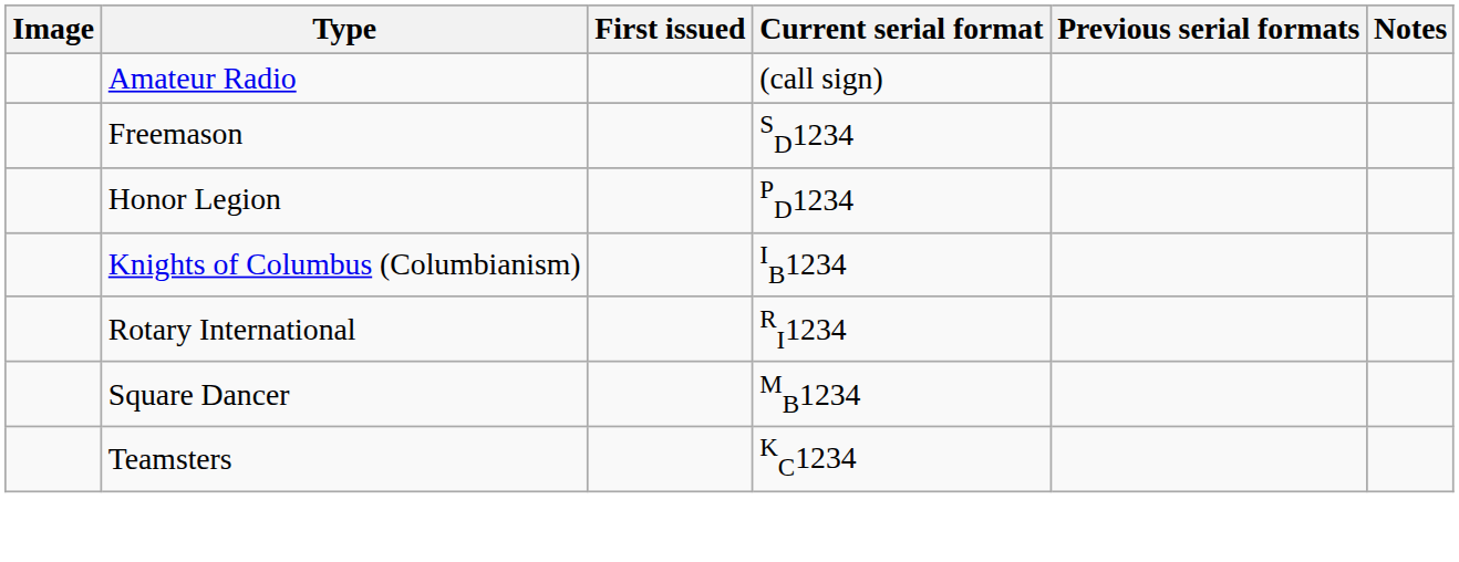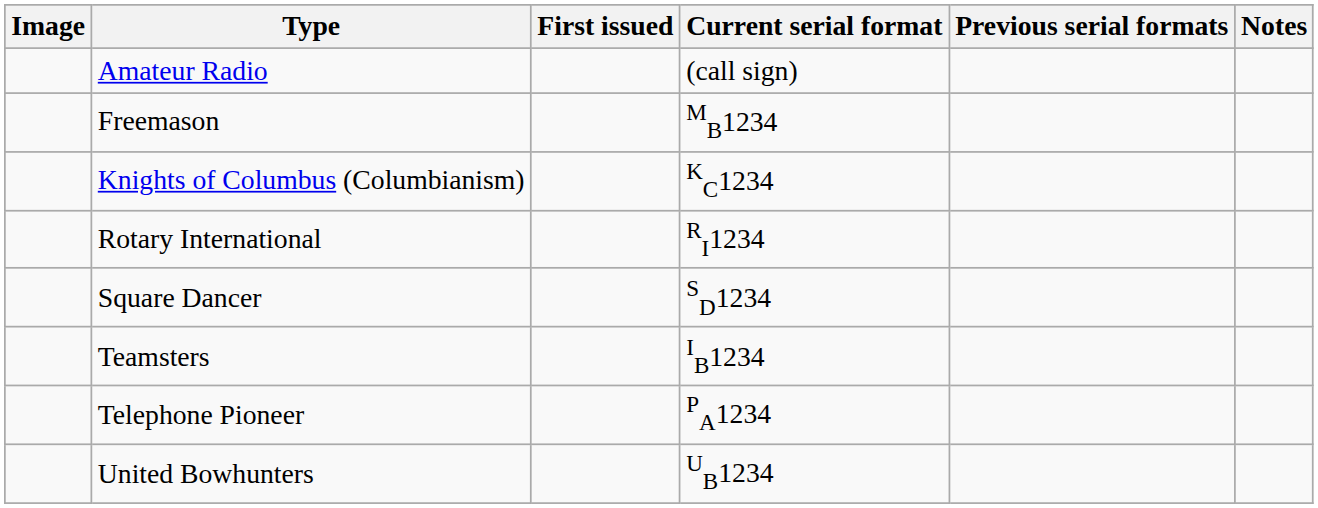Freemason | Current serial format: SD1234 -> MB1234
- row: Honor Legion | PD1234
Knights of Columbus (Columbianism) | Current serial format: IB1234 -> KC1234
Square Dancer | Current serial format: MB1234 -> SD1234
Teamsters | Current serial format: KC1234 -> IB1234
+ row: Telephone Pioneer | PA1234
+ row: United Bowhunters | UB1234
